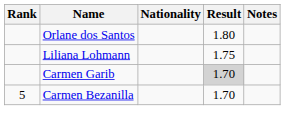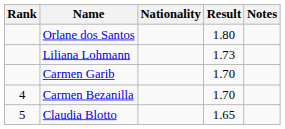Liliana Lohmann | Result: 1.75 -> 1.73
Carmen Garib | Result: lightgrey background -> no background
Carmen Bezanilla | Rank: 5 -> 4
+ row: 5 | Claudia Blotto | 1.65
